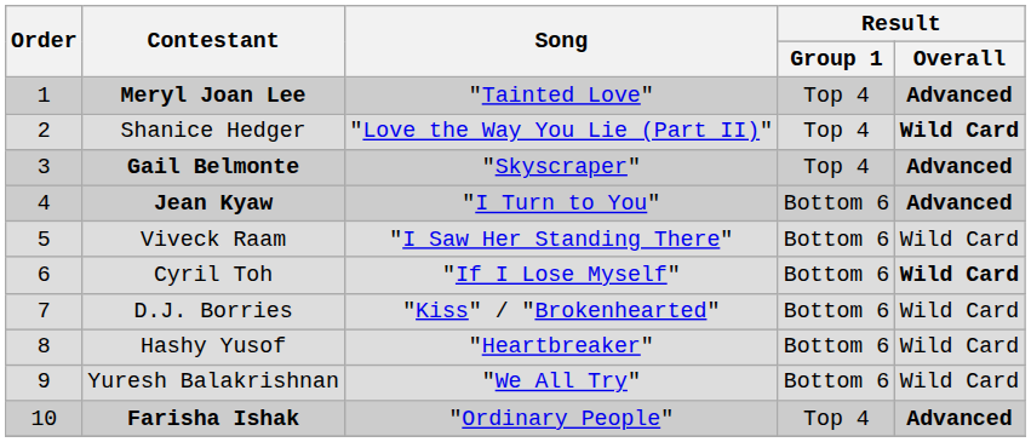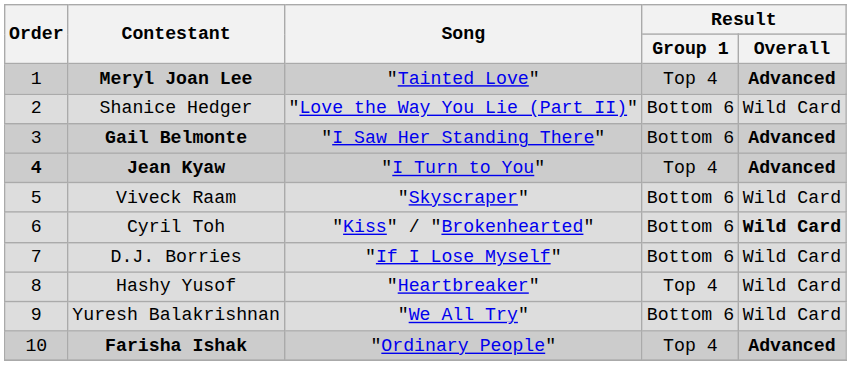Shanice Hedger | Result / Group 1: Top 4 -> Bottom 6
Shanice Hedger | Result / Overall: bold -> normal
Gail Belmonte | Song: "Skyscraper" -> "I Saw Her Standing There"
Gail Belmonte | Result / Group 1: Top 4 -> Bottom 6
Jean Kyaw | Order: normal -> bold
Jean Kyaw | Result / Group 1: Bottom 6 -> Top 4
Viveck Raam | Song: "I Saw Her Standing There" -> "Skyscraper"
Cyril Toh | Song: "If I Lose Myself" -> "Kiss" / "Brokenhearted"
D.J. Borries | Song: "Kiss" / "Brokenhearted" -> "If I Lose Myself"
Hashy Yusof | Result / Group 1: Bottom 6 -> Top 4
